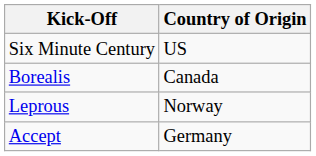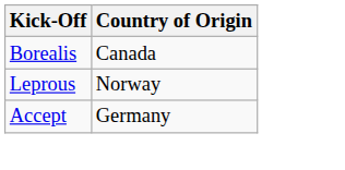- row: Six Minute Century | US
